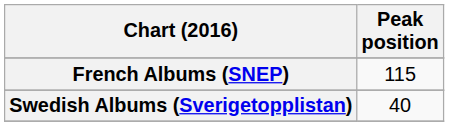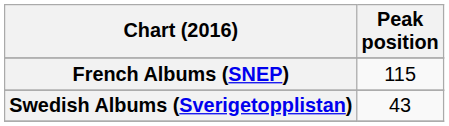Swedish Albums (Sverigetopplistan) | Peak position: 40 -> 43
